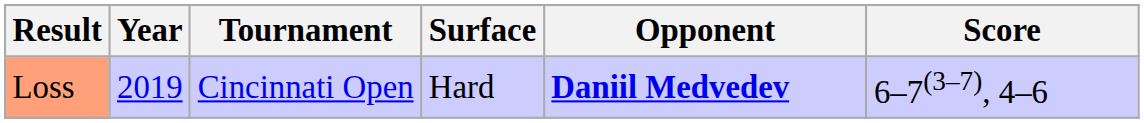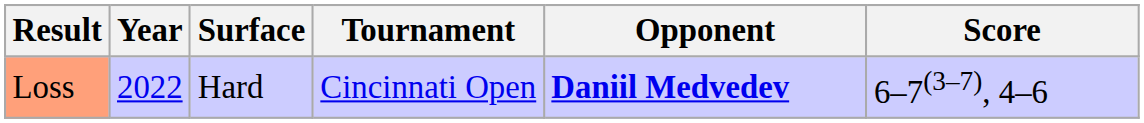columns swapped: Tournament <-> Surface
Loss | Year: 2019 -> 2022
